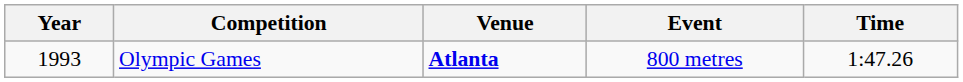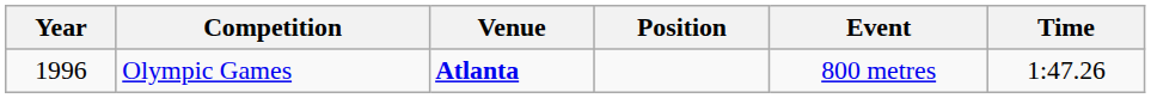+ column: Position
Olympic Games | Year: 1993 -> 1996
